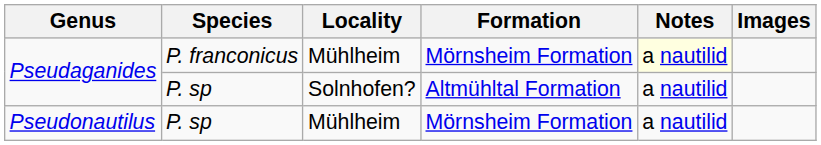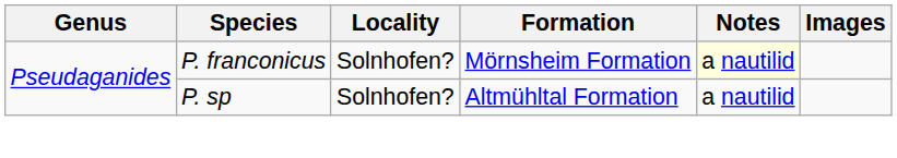Pseudaganides / P. franconicus | Locality: Mühlheim -> Solnhofen?
- row: Pseudonautilus | P. sp | Mühlheim | Mörnsheim Formation | a nautilid
